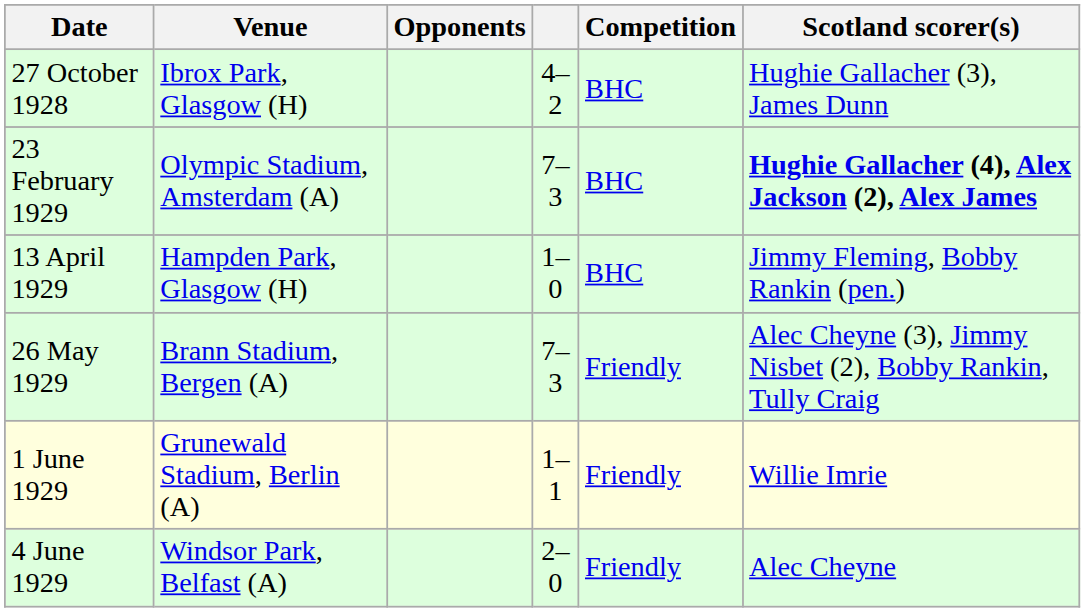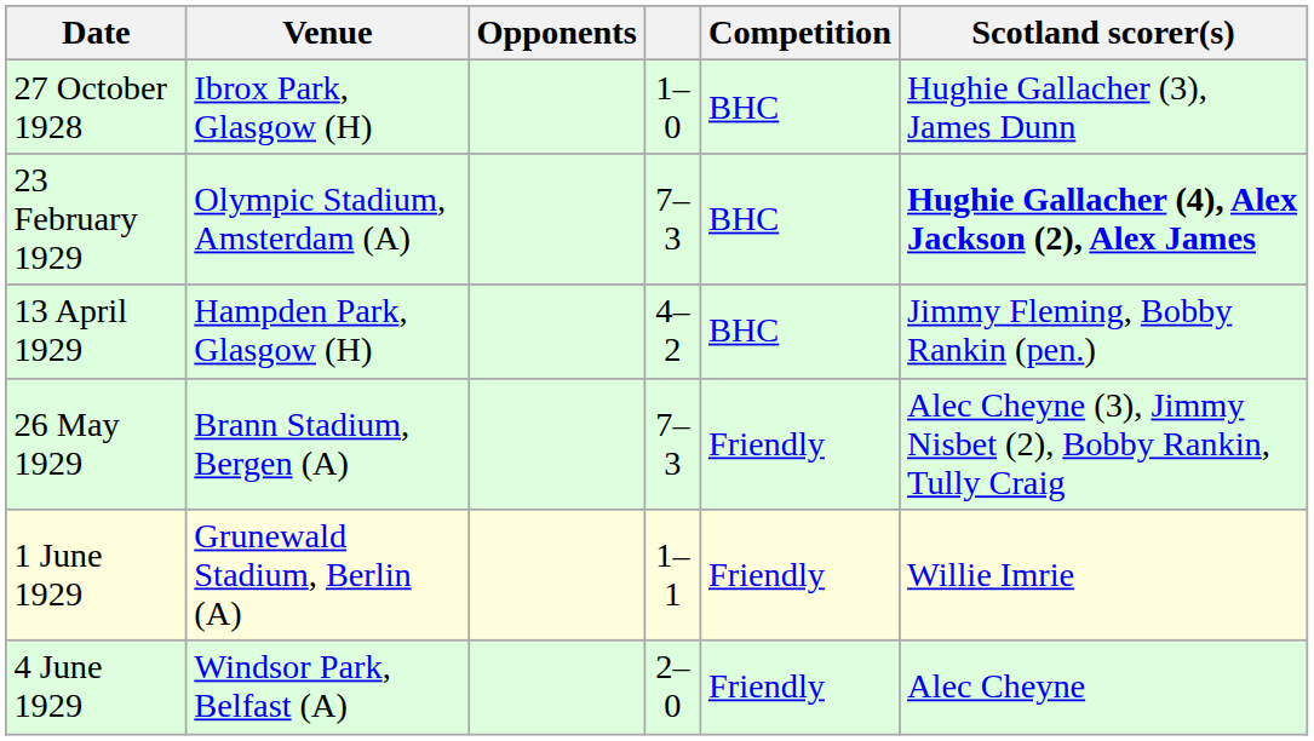27 October 1928 | column 4: 4–2 -> 1–0
13 April 1929 | column 4: 1–0 -> 4–2
